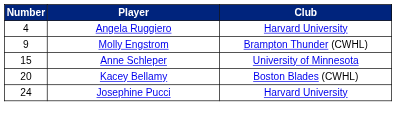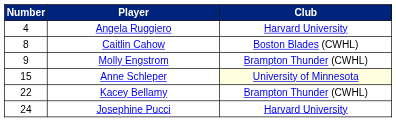+ row: 8 | Caitlin Cahow | Boston Blades (CWHL)
Anne Schleper | Club: no background -> lightyellow background
Kacey Bellamy | Number: 20 -> 22
Kacey Bellamy | Club: Boston Blades (CWHL) -> Brampton Thunder (CWHL)
